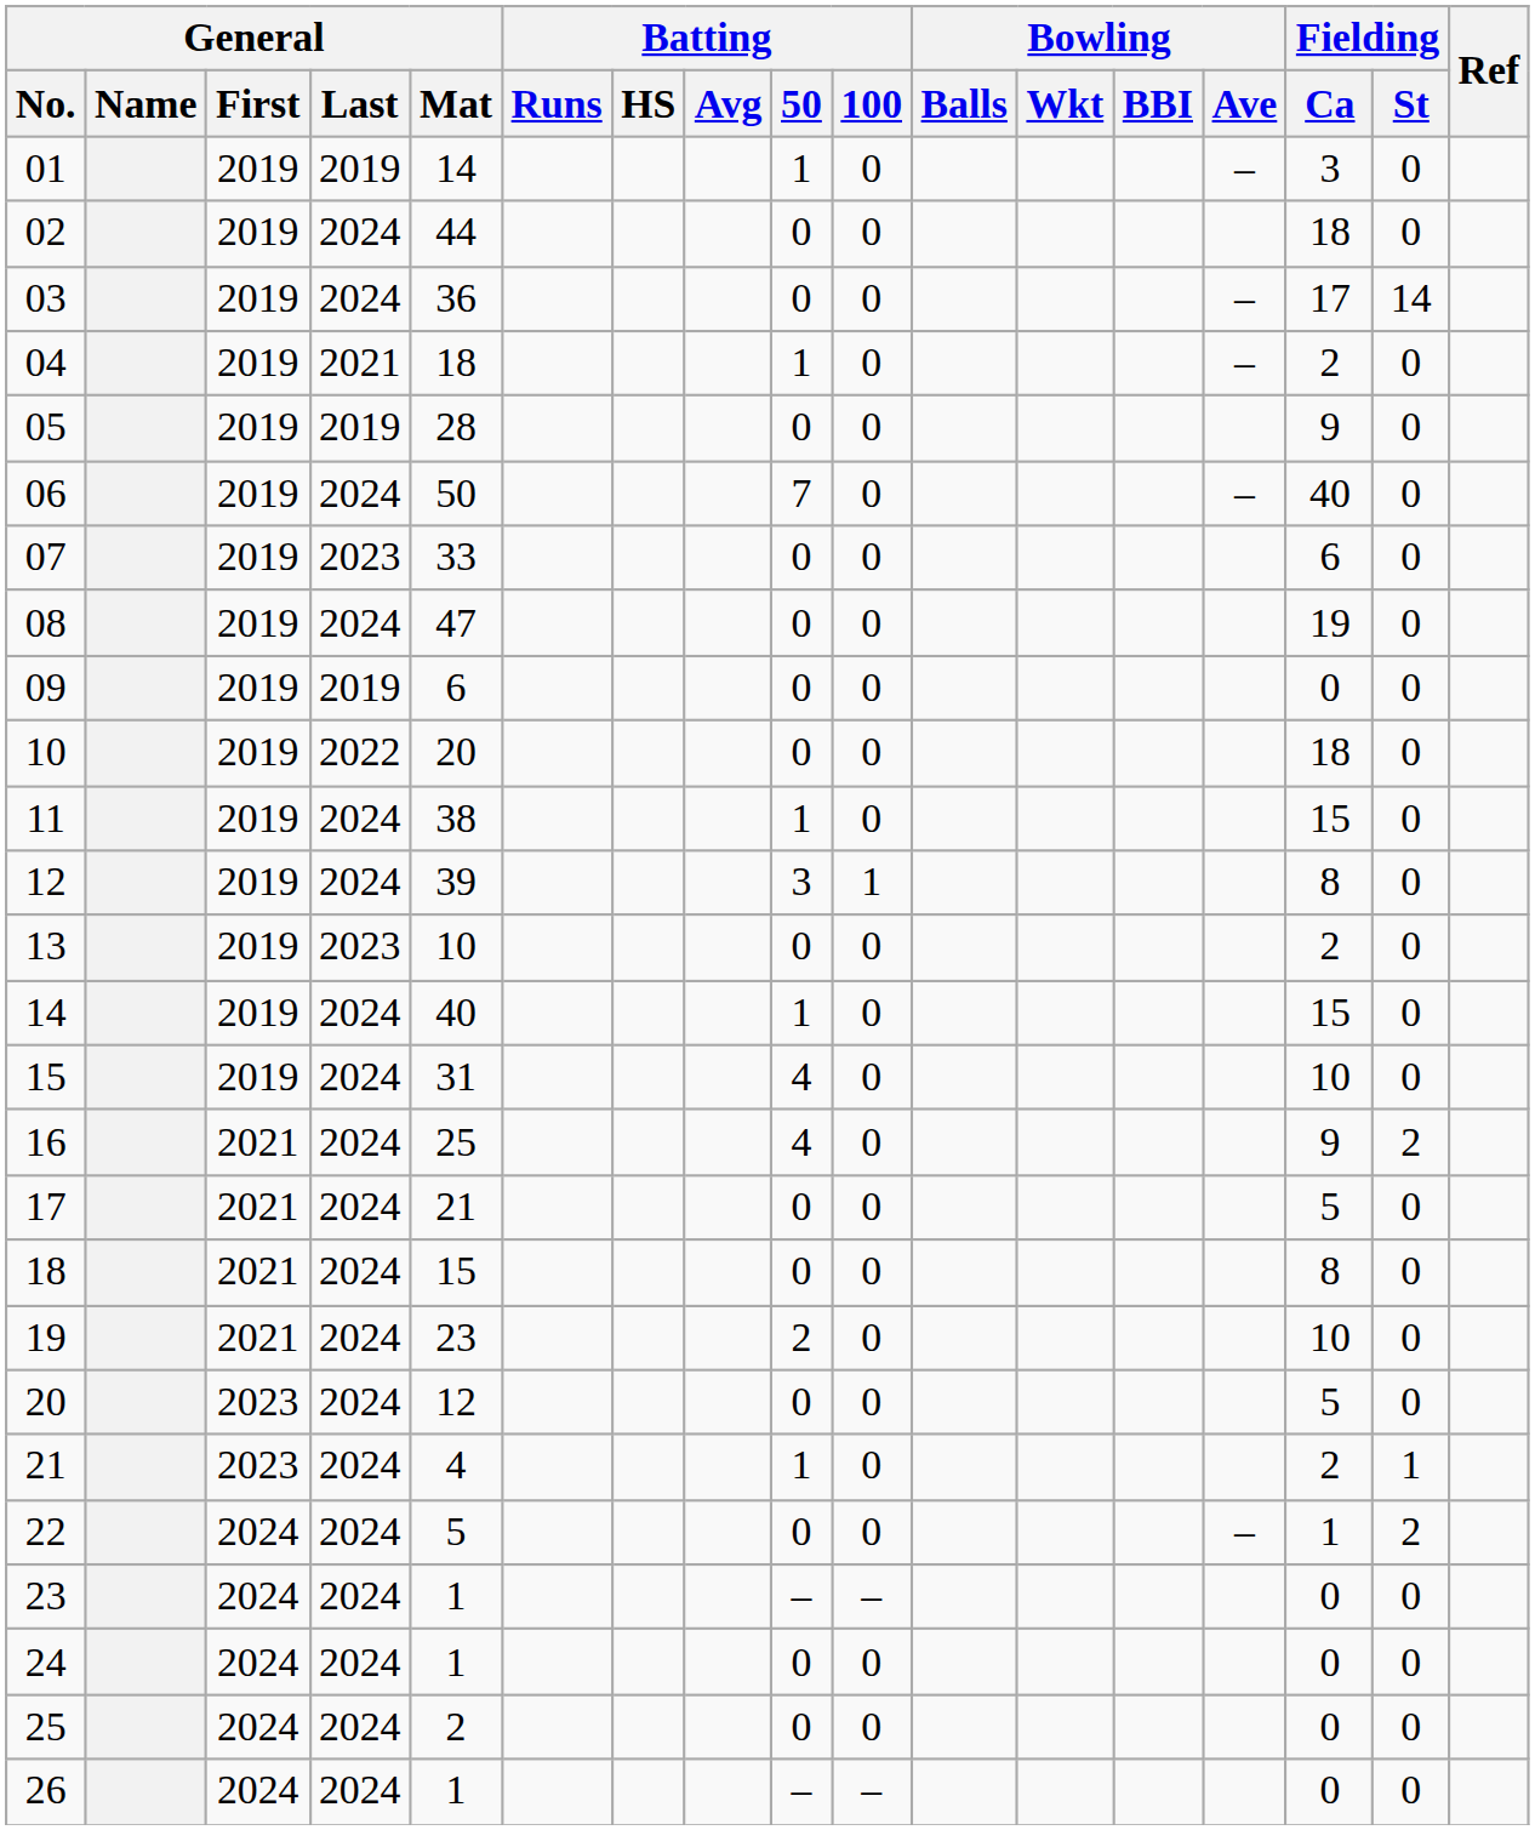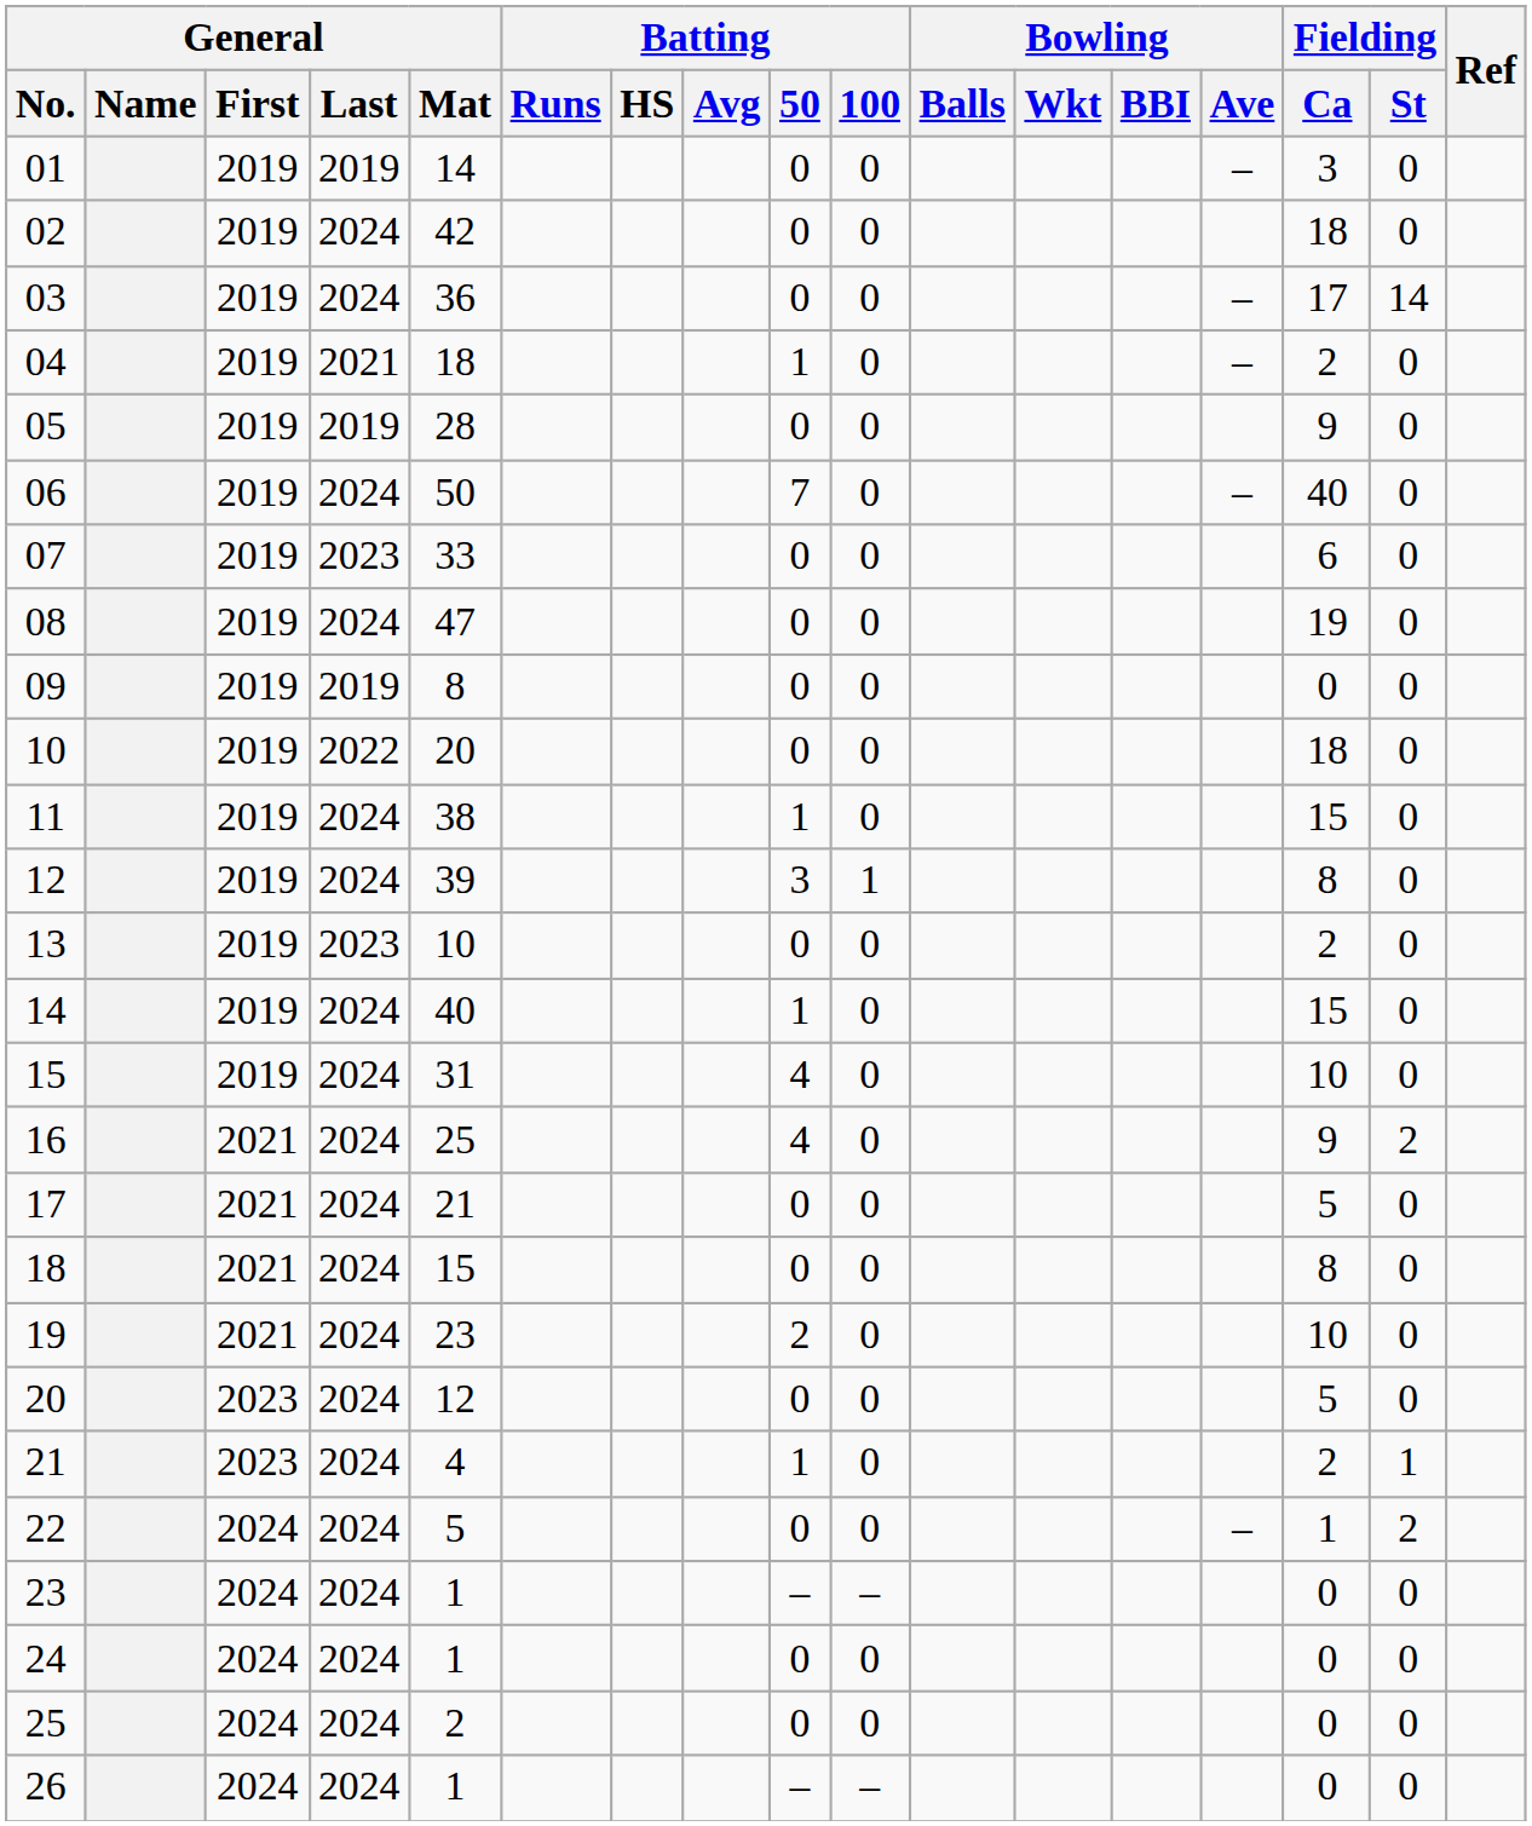01 | Batting / 50: 1 -> 0
02 | General / Mat: 44 -> 42
09 | General / Mat: 6 -> 8
